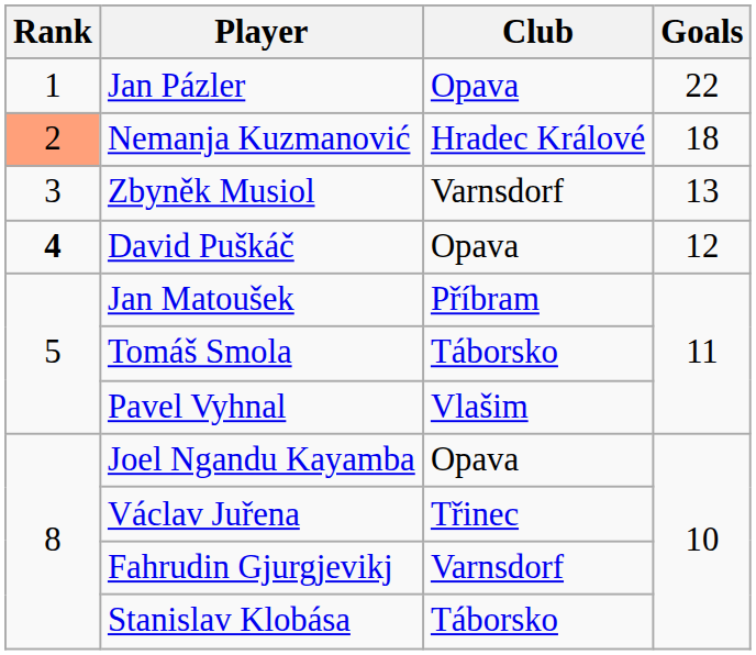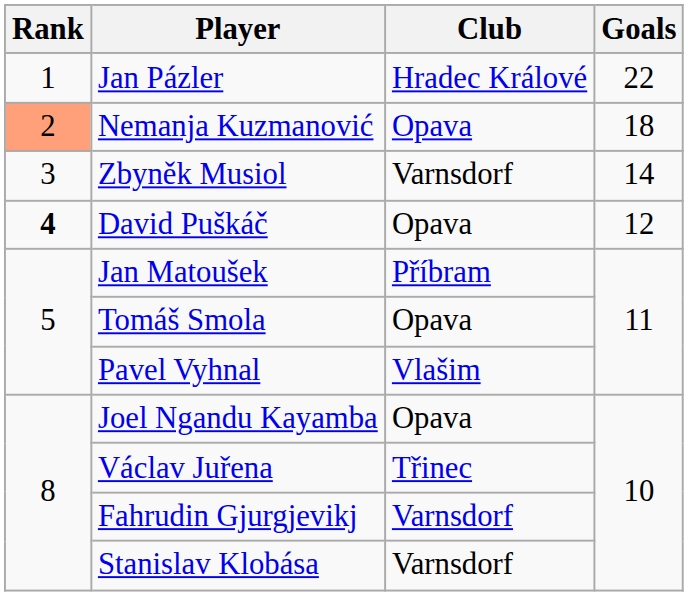Jan Pázler | Club: Opava -> Hradec Králové
Nemanja Kuzmanović | Club: Hradec Králové -> Opava
Zbyněk Musiol | Goals: 13 -> 14
Tomáš Smola | Club: Táborsko -> Opava
Stanislav Klobása | Club: Táborsko -> Varnsdorf
